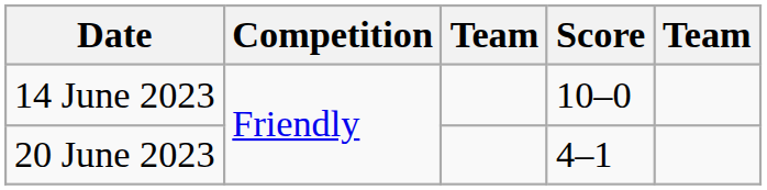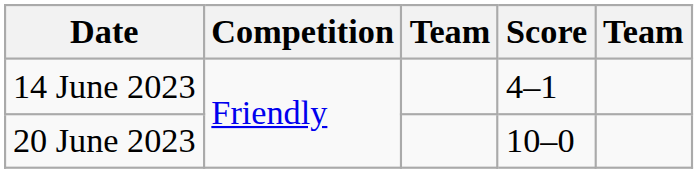14 June 2023 | Score: 10–0 -> 4–1
20 June 2023 | Score: 4–1 -> 10–0
